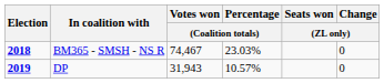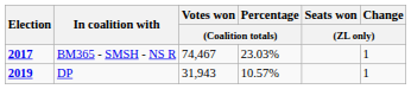BM365 - SMSH - NS R | Election: 2018 -> 2017
BM365 - SMSH - NS R | Change / (ZL only): 0 -> 1
DP | Change / (ZL only): 0 -> 1
